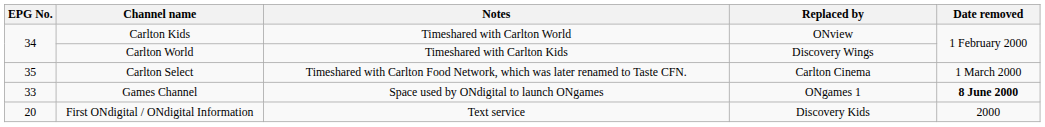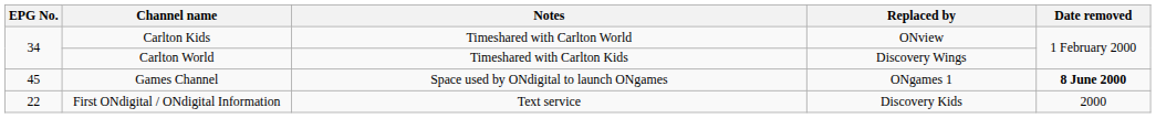- row: 35 | Carlton Select | Timeshared with Carlton Food Network, which was later renamed to Taste CFN. | Carlton Cinema | 1 March 2000
Games Channel | EPG No.: 33 -> 45
First ONdigital / ONdigital Information | EPG No.: 20 -> 22
